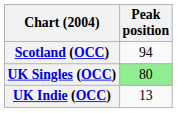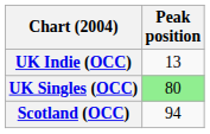rows swapped: Scotland (OCC) <-> UK Indie (OCC)
